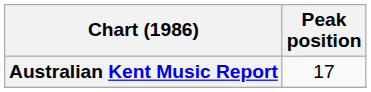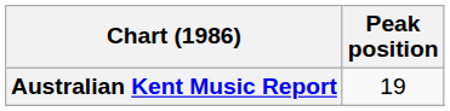Australian Kent Music Report | Peak position: 17 -> 19
